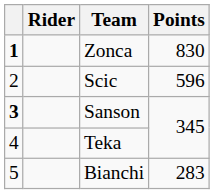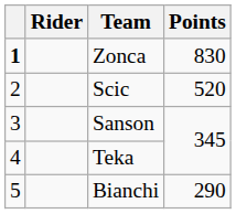Scic | Points: 596 -> 520
Sanson | column 1: bold -> normal
Bianchi | Points: 283 -> 290
